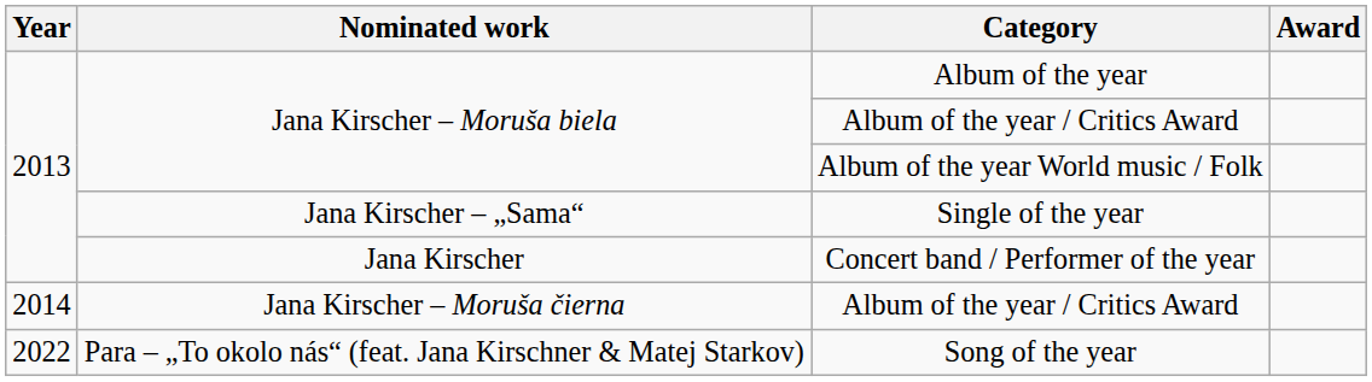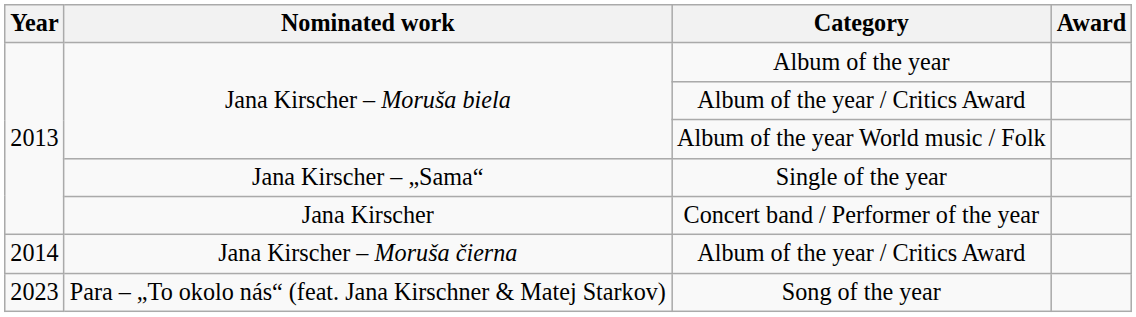Song of the year | Year: 2022 -> 2023
